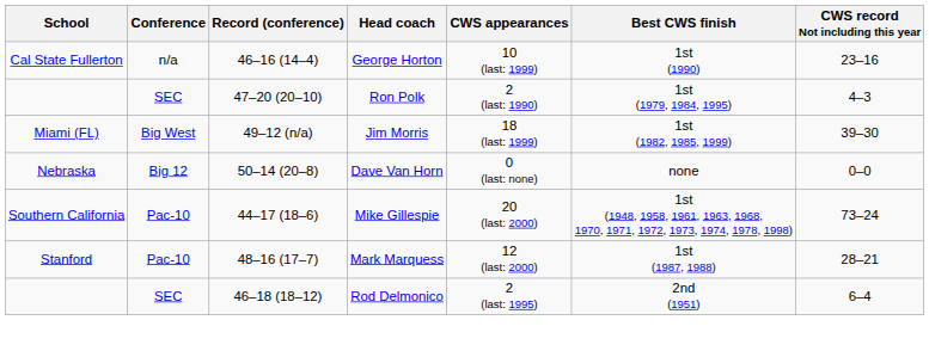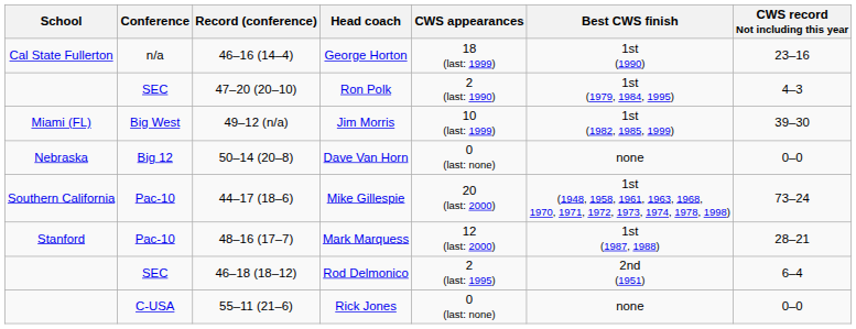George Horton | CWS appearances: 10 (last: 1999) -> 18 (last: 1999)
Jim Morris | CWS appearances: 18 (last: 1999) -> 10 (last: 1999)
+ row: C-USA | 55–11 (21–6) | Rick Jones | 0 (last: none) | none | 0–0
